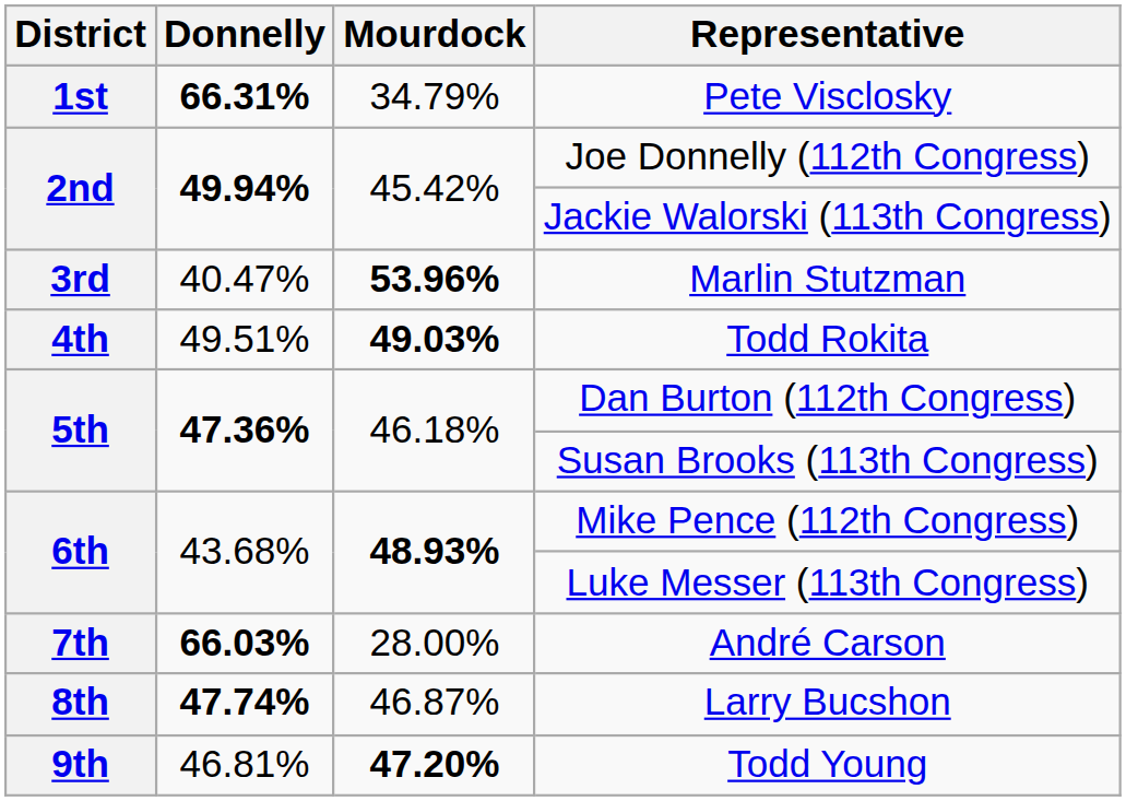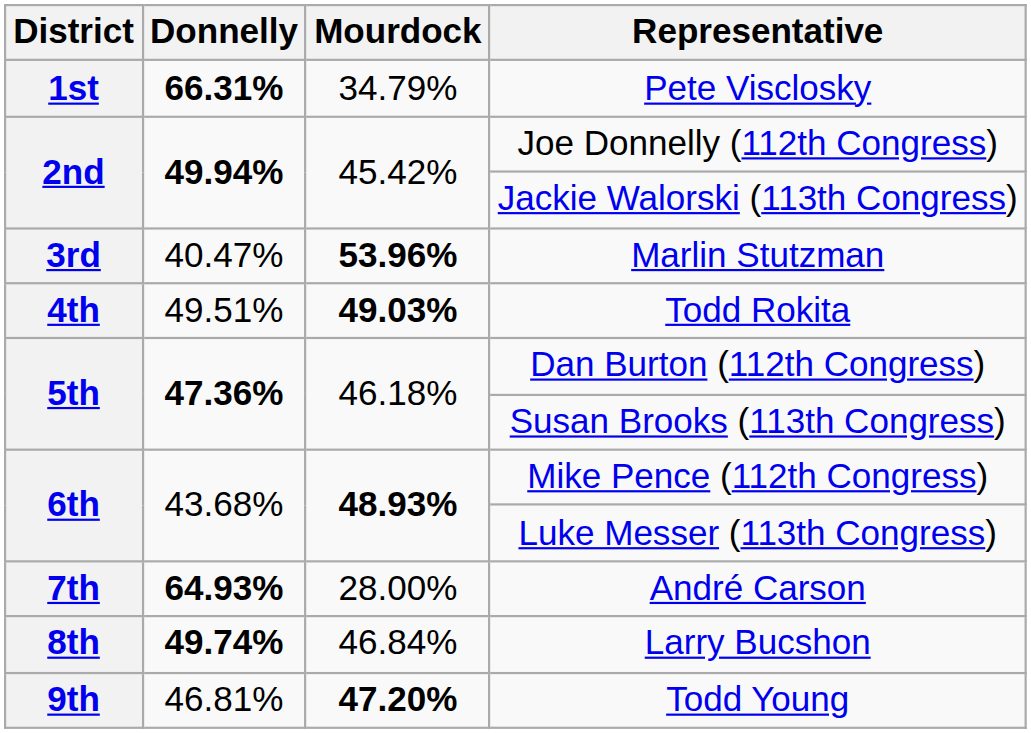André Carson | Donnelly: 66.03% -> 64.93%
Larry Bucshon | Donnelly: 47.74% -> 49.74%
Larry Bucshon | Mourdock: 46.87% -> 46.84%
